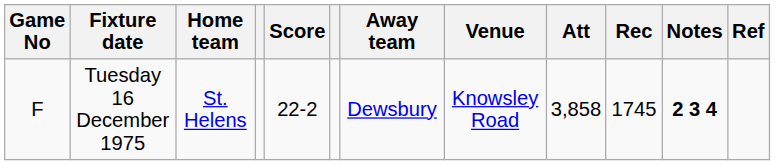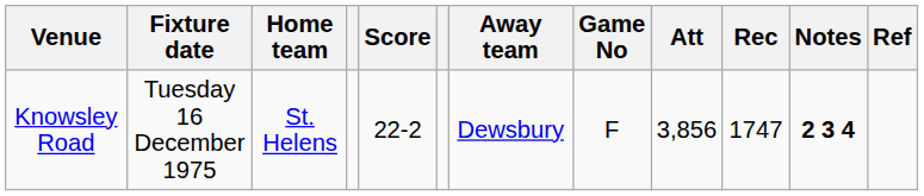columns swapped: Game No <-> Venue
Tuesday 16 December 1975 | Att: 3,858 -> 3,856
Tuesday 16 December 1975 | Rec: 1745 -> 1747
